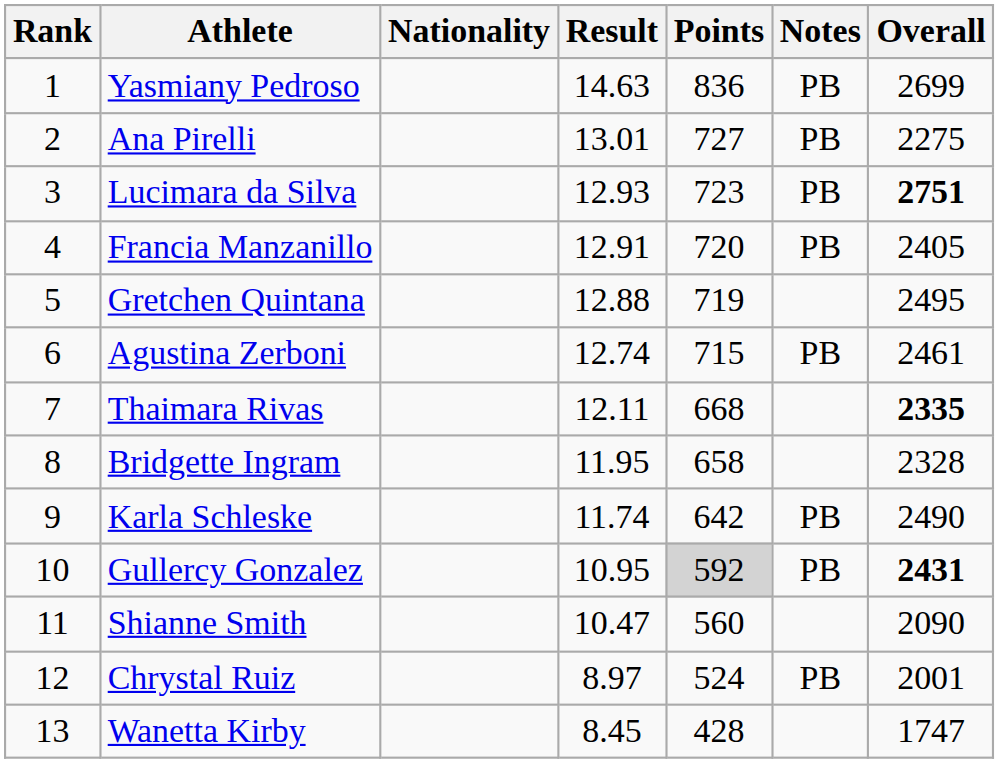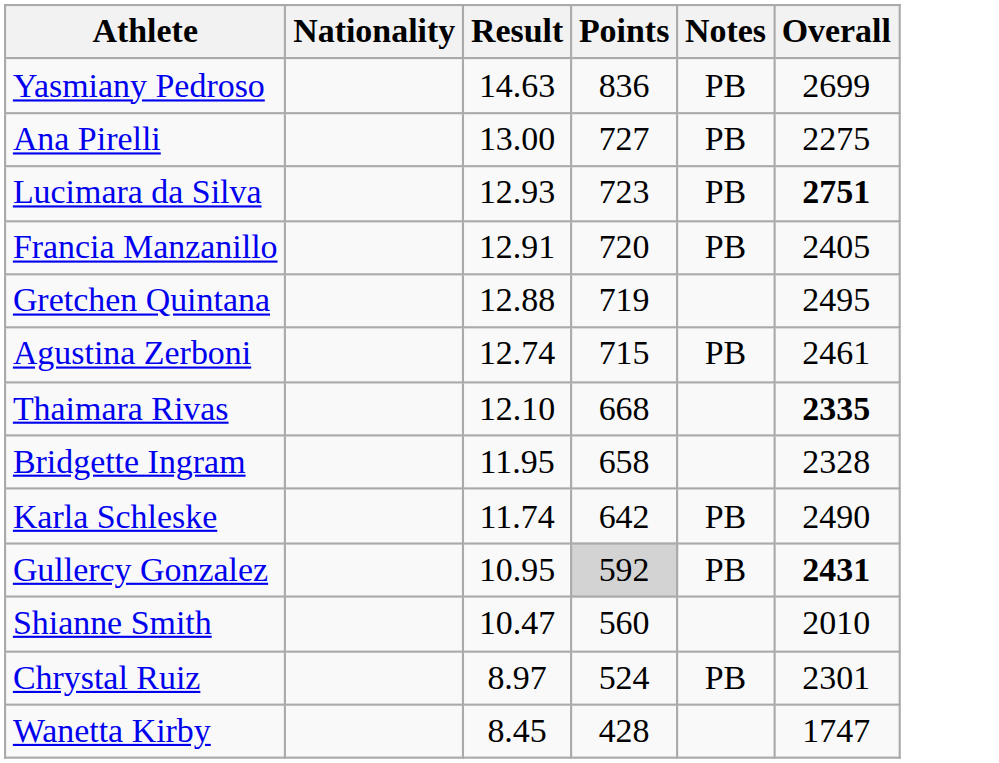- column: Rank | 1 | 2 | 3 | 4 | 5 | 6 | 7 | 8 | 9 | 10 | 11 | 12 | 13
Ana Pirelli | Result: 13.01 -> 13.00
Thaimara Rivas | Result: 12.11 -> 12.10
Shianne Smith | Overall: 2090 -> 2010
Chrystal Ruiz | Overall: 2001 -> 2301
